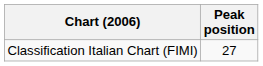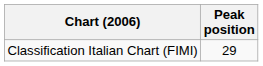Classification Italian Chart (FIMI) | Peak position: 27 -> 29
